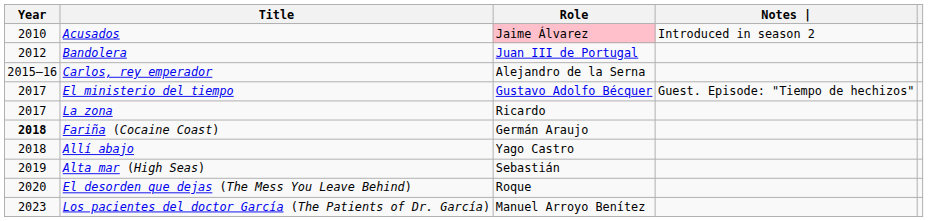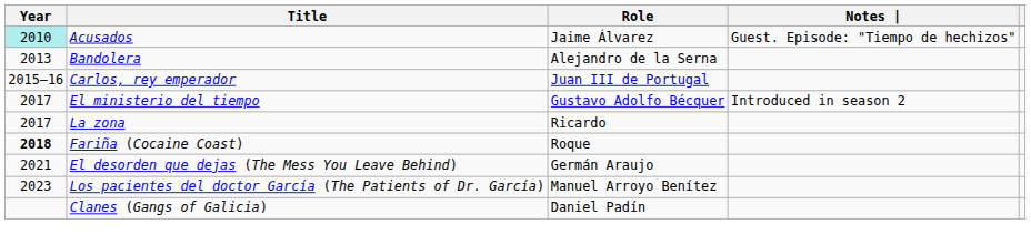Acusados | Year: no background -> paleturquoise background
Acusados | Role: pink background -> no background
Acusados | Notes |: Introduced in season 2 -> Guest. Episode: "Tiempo de hechizos"
Bandolera | Year: 2012 -> 2013
Bandolera | Role: Juan III de Portugal -> Alejandro de la Serna
Carlos, rey emperador | Role: Alejandro de la Serna -> Juan III de Portugal
El ministerio del tiempo | Notes |: Guest. Episode: "Tiempo de hechizos" -> Introduced in season 2
Fariña (Cocaine Coast) | Role: Germán Araujo -> Roque
- row: 2018 | Allí abajo | Yago Castro
- row: 2019 | Alta mar (High Seas) | Sebastián
El desorden que dejas (The Mess You Leave Behind) | Year: 2020 -> 2021
El desorden que dejas (The Mess You Leave Behind) | Role: Roque -> Germán Araujo
+ row: Clanes (Gangs of Galicia) | Daniel Padín
